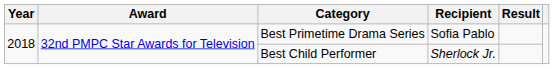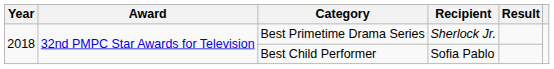Best Primetime Drama Series | Recipient: Sofia Pablo -> Sherlock Jr.
Best Child Performer | Recipient: Sherlock Jr. -> Sofia Pablo
